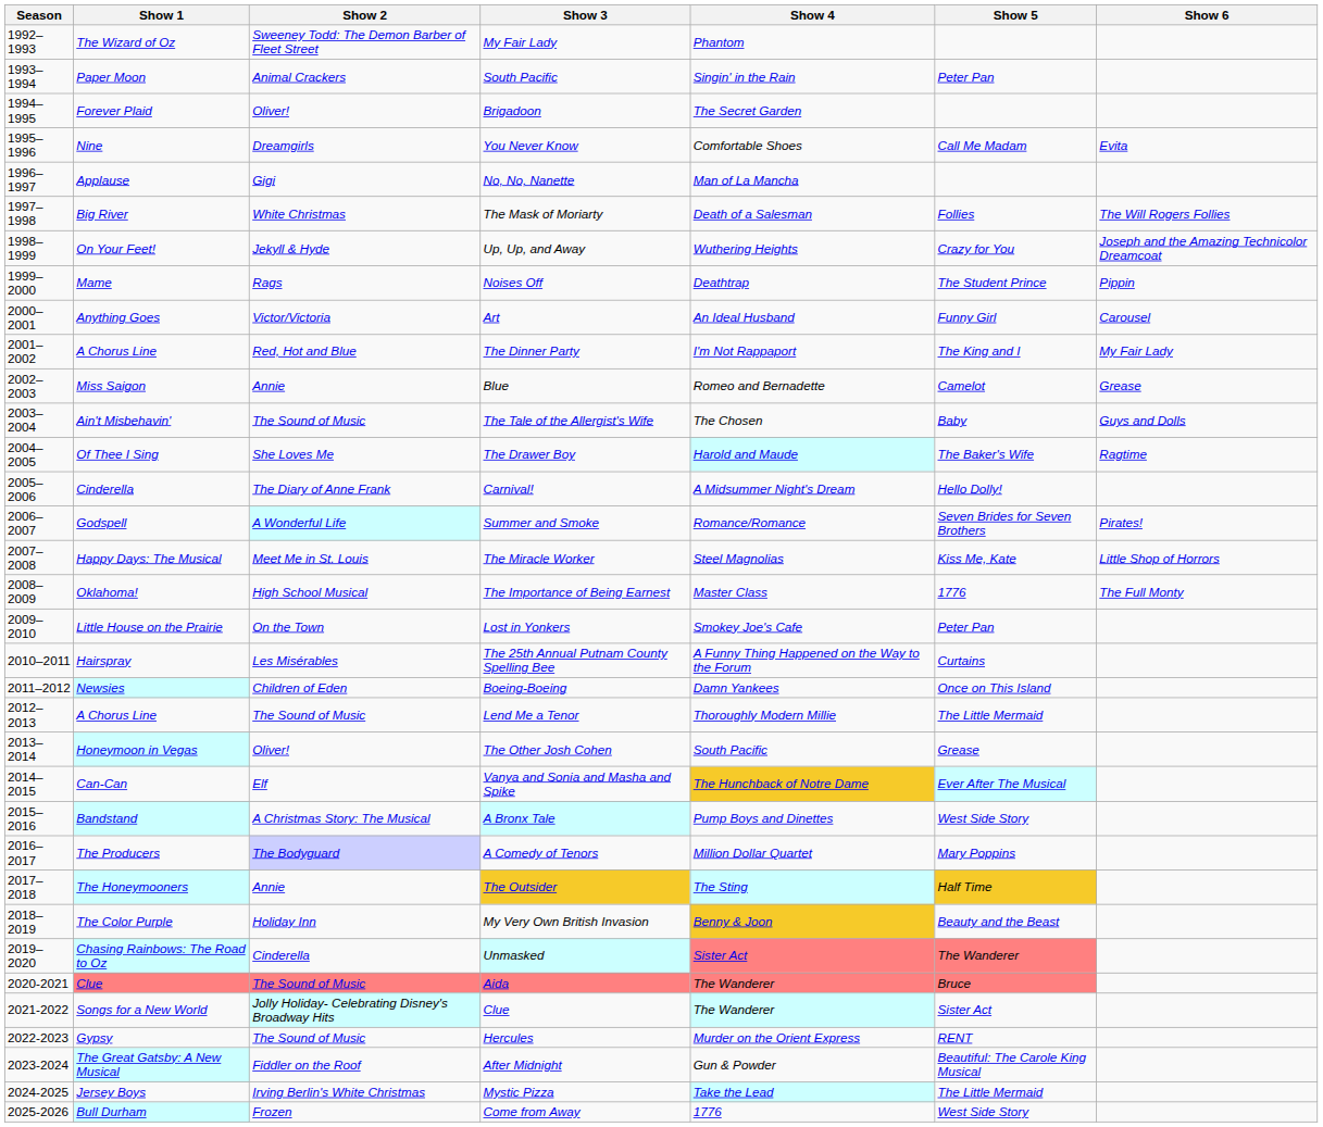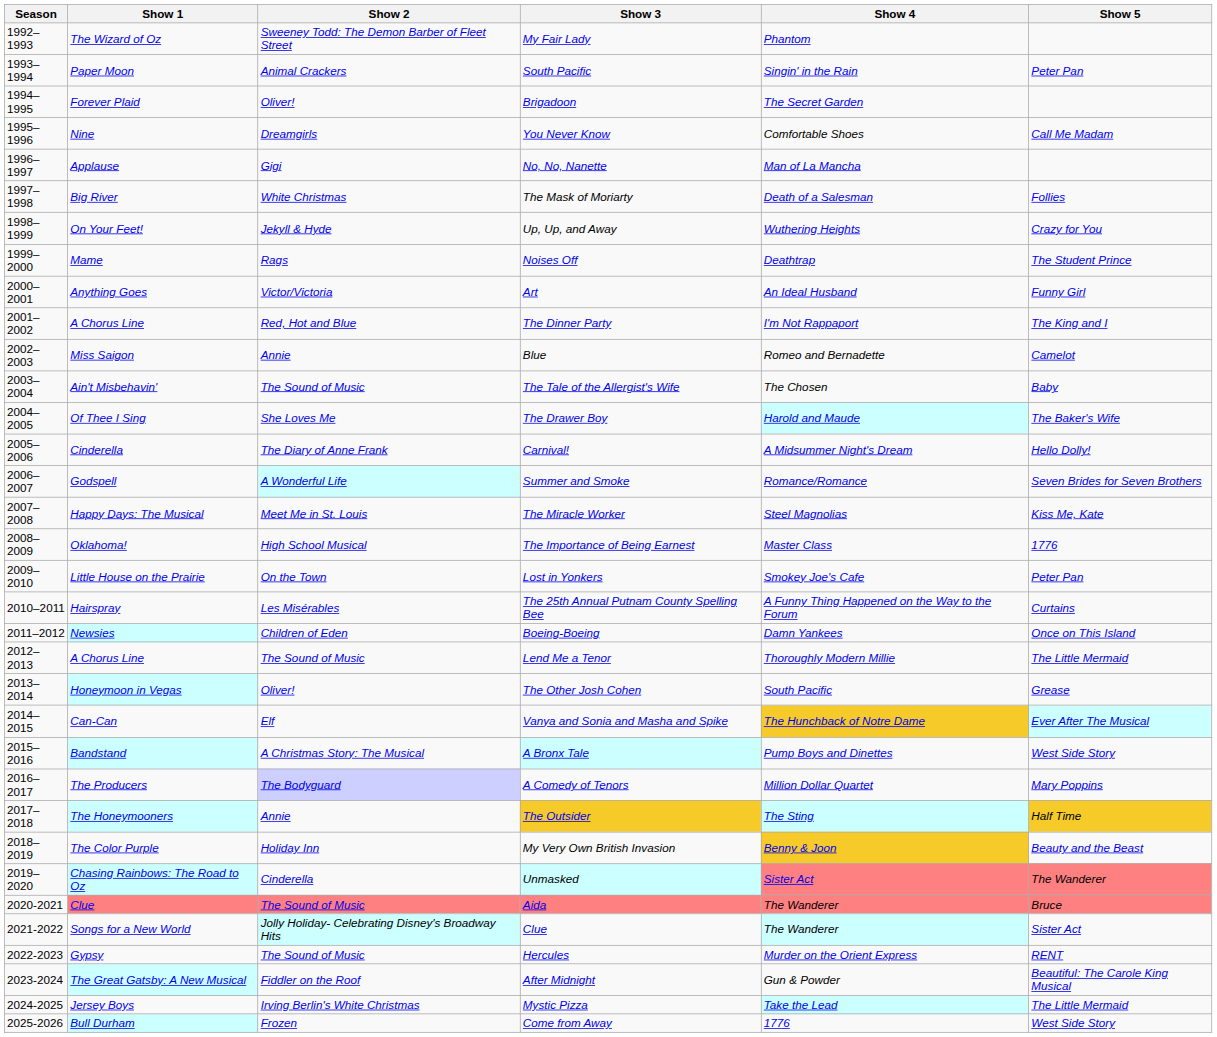- column: Show 6 | Evita | The Will Rogers Follies | Joseph and the Amazing Technicolor Dreamcoat | Pippin | Carousel | My Fair Lady | Grease | Guys and Dolls | Ragtime | Pirates! | Little Shop of Horrors | The Full Monty
